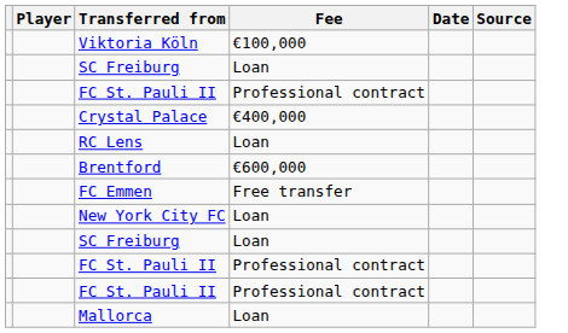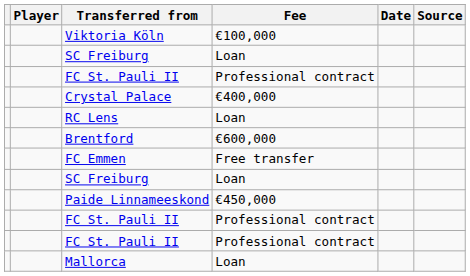- row: New York City FC | Loan
+ row: Paide Linnameeskond | €450,000
